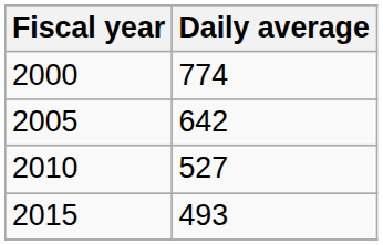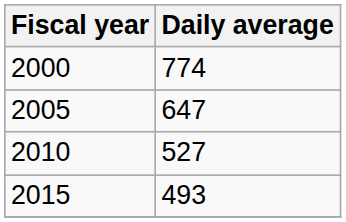2005 | Daily average: 642 -> 647
